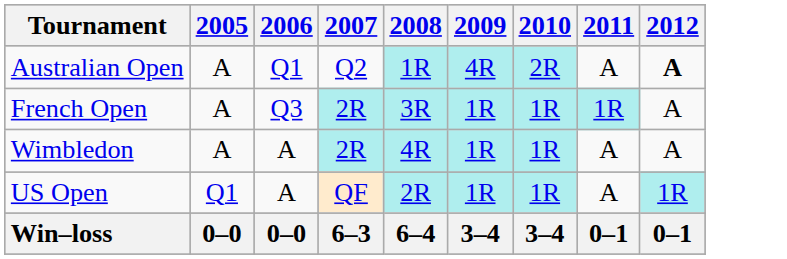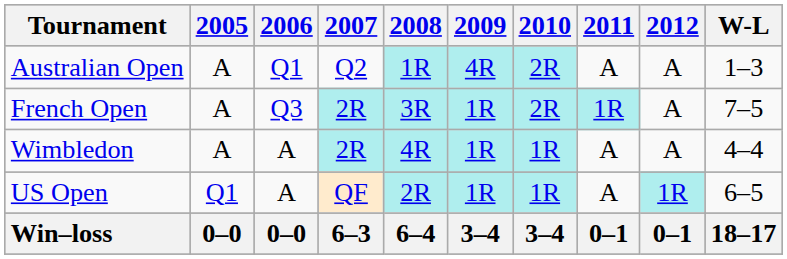+ column: W-L | 1–3 | 7–5 | 4–4 | 6–5 | 18–17
Australian Open | 2012: bold -> normal
French Open | 2010: 1R -> 2R
